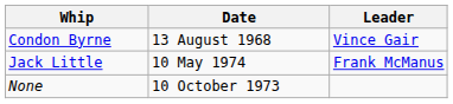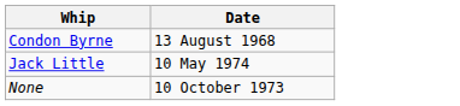- column: Leader | Vince Gair | Frank McManus
